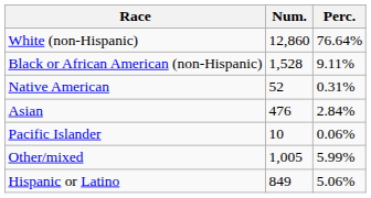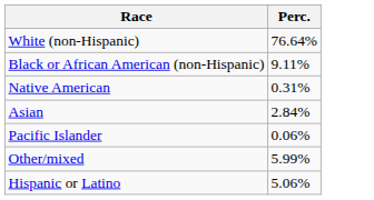- column: Num. | 12,860 | 1,528 | 52 | 476 | 10 | 1,005 | 849
